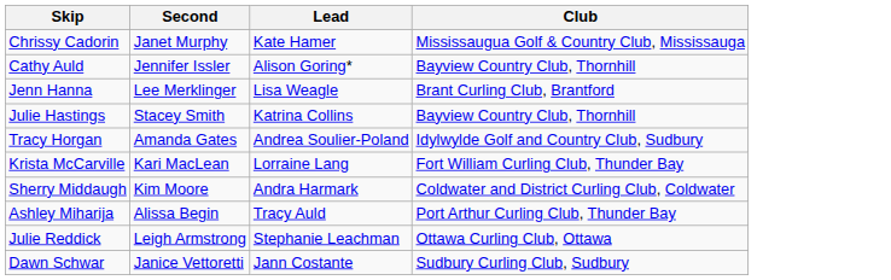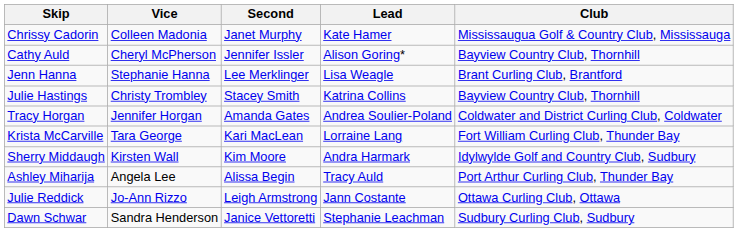+ column: Vice | Colleen Madonia | Cheryl McPherson | Stephanie Hanna | Christy Trombley | Jennifer Horgan | Tara George | Kirsten Wall | Angela Lee | Jo-Ann Rizzo | Sandra Henderson
Tracy Horgan | Club: Idylwylde Golf and Country Club, Sudbury -> Coldwater and District Curling Club, Coldwater
Sherry Middaugh | Club: Coldwater and District Curling Club, Coldwater -> Idylwylde Golf and Country Club, Sudbury
Julie Reddick | Lead: Stephanie Leachman -> Jann Costante
Dawn Schwar | Lead: Jann Costante -> Stephanie Leachman
